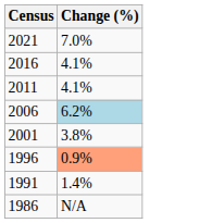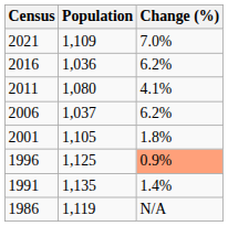+ column: Population | 1,109 | 1,036 | 1,080 | 1,037 | 1,105 | 1,125 | 1,135 | 1,119
2016 | Change (%): 4.1% -> 6.2%
2006 | Change (%): lightblue background -> no background
2001 | Change (%): 3.8% -> 1.8%
